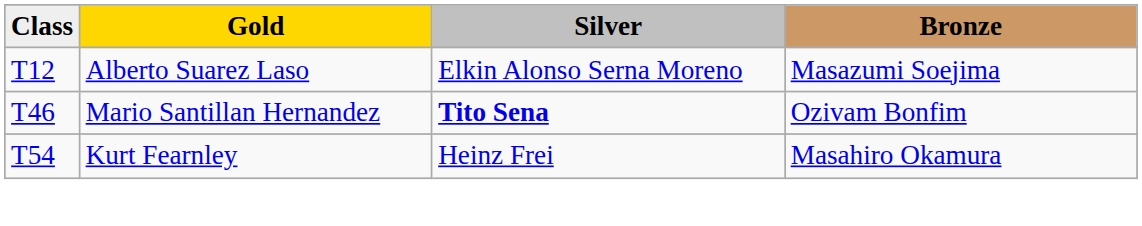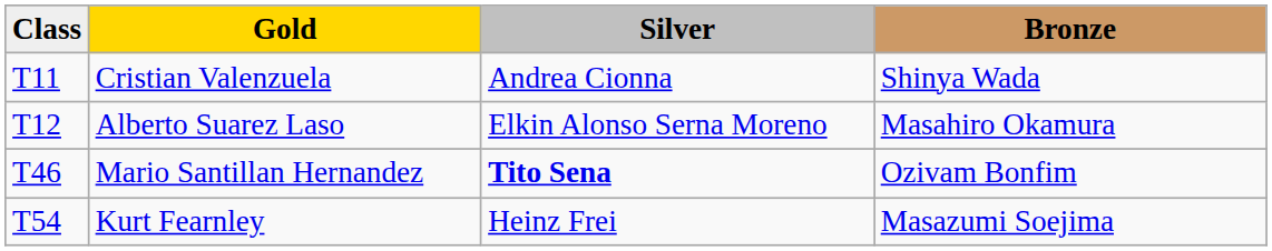+ row: T11 | Cristian Valenzuela | Andrea Cionna | Shinya Wada
Alberto Suarez Laso | Bronze: Masazumi Soejima -> Masahiro Okamura
Kurt Fearnley | Bronze: Masahiro Okamura -> Masazumi Soejima
